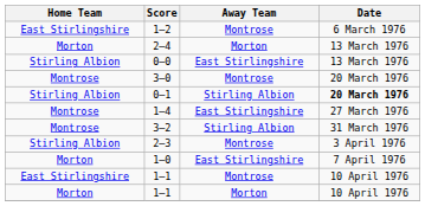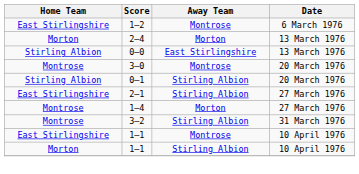0–1 | Date: bold -> normal
+ row: East Stirlingshire | 2–1 | Stirling Albion | 27 March 1976
1–4 | Away Team: East Stirlingshire -> Morton
- row: Stirling Albion | 2–3 | Montrose | 3 April 1976
- row: Morton | 1–0 | East Stirlingshire | 7 April 1976
Morton / 1–1 | Away Team: Morton -> Stirling Albion
